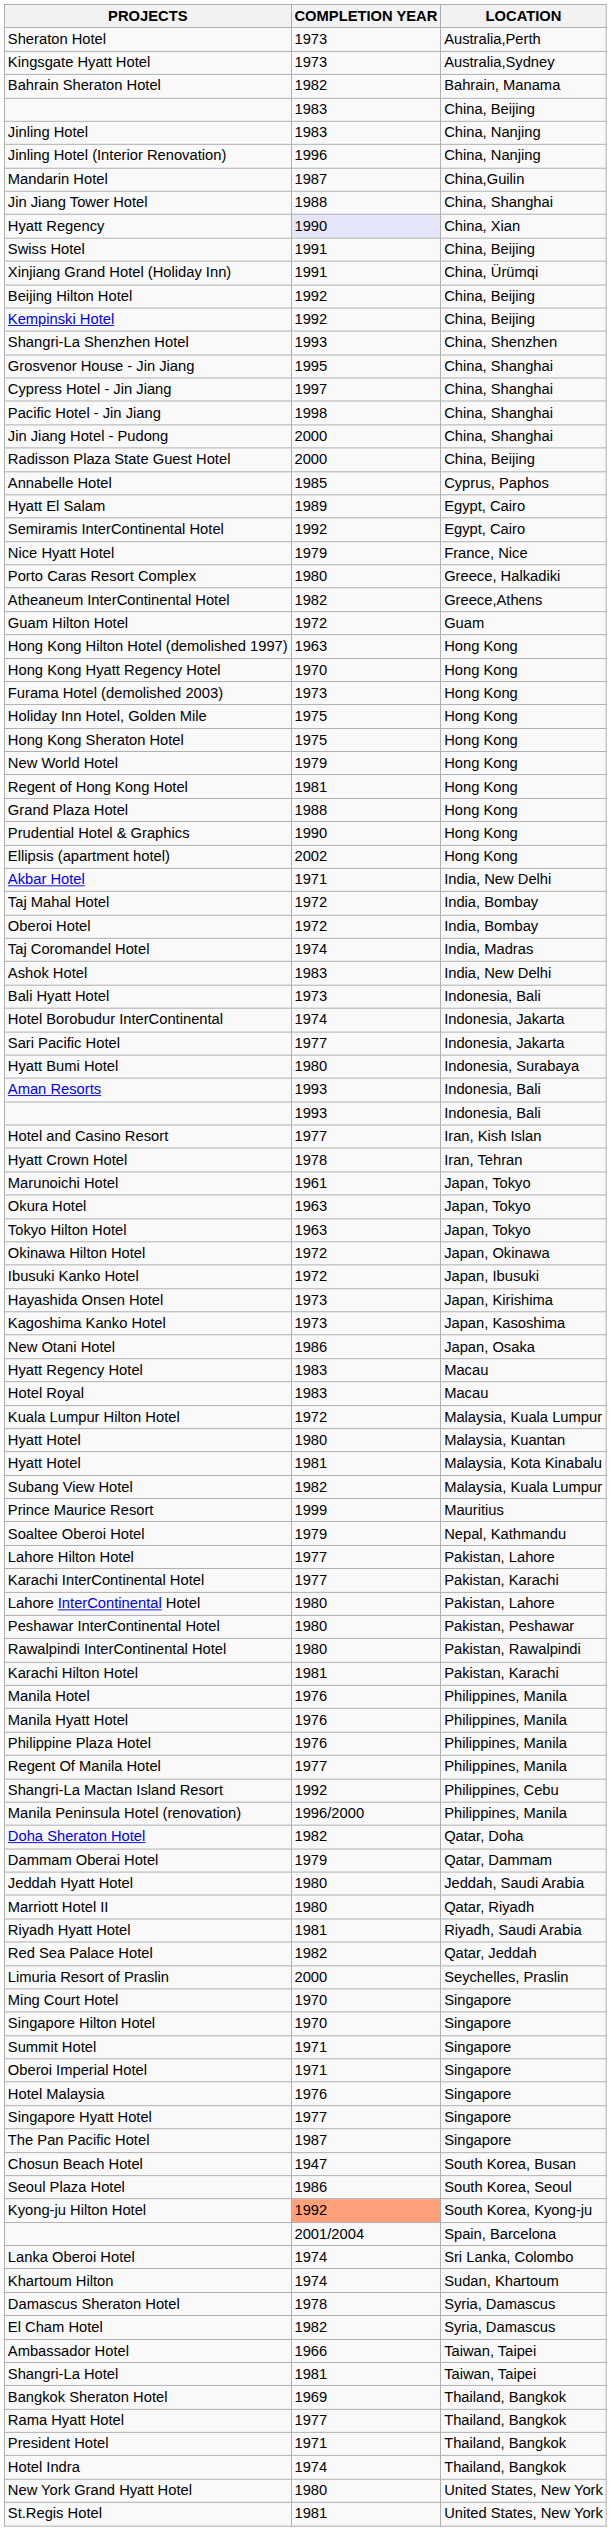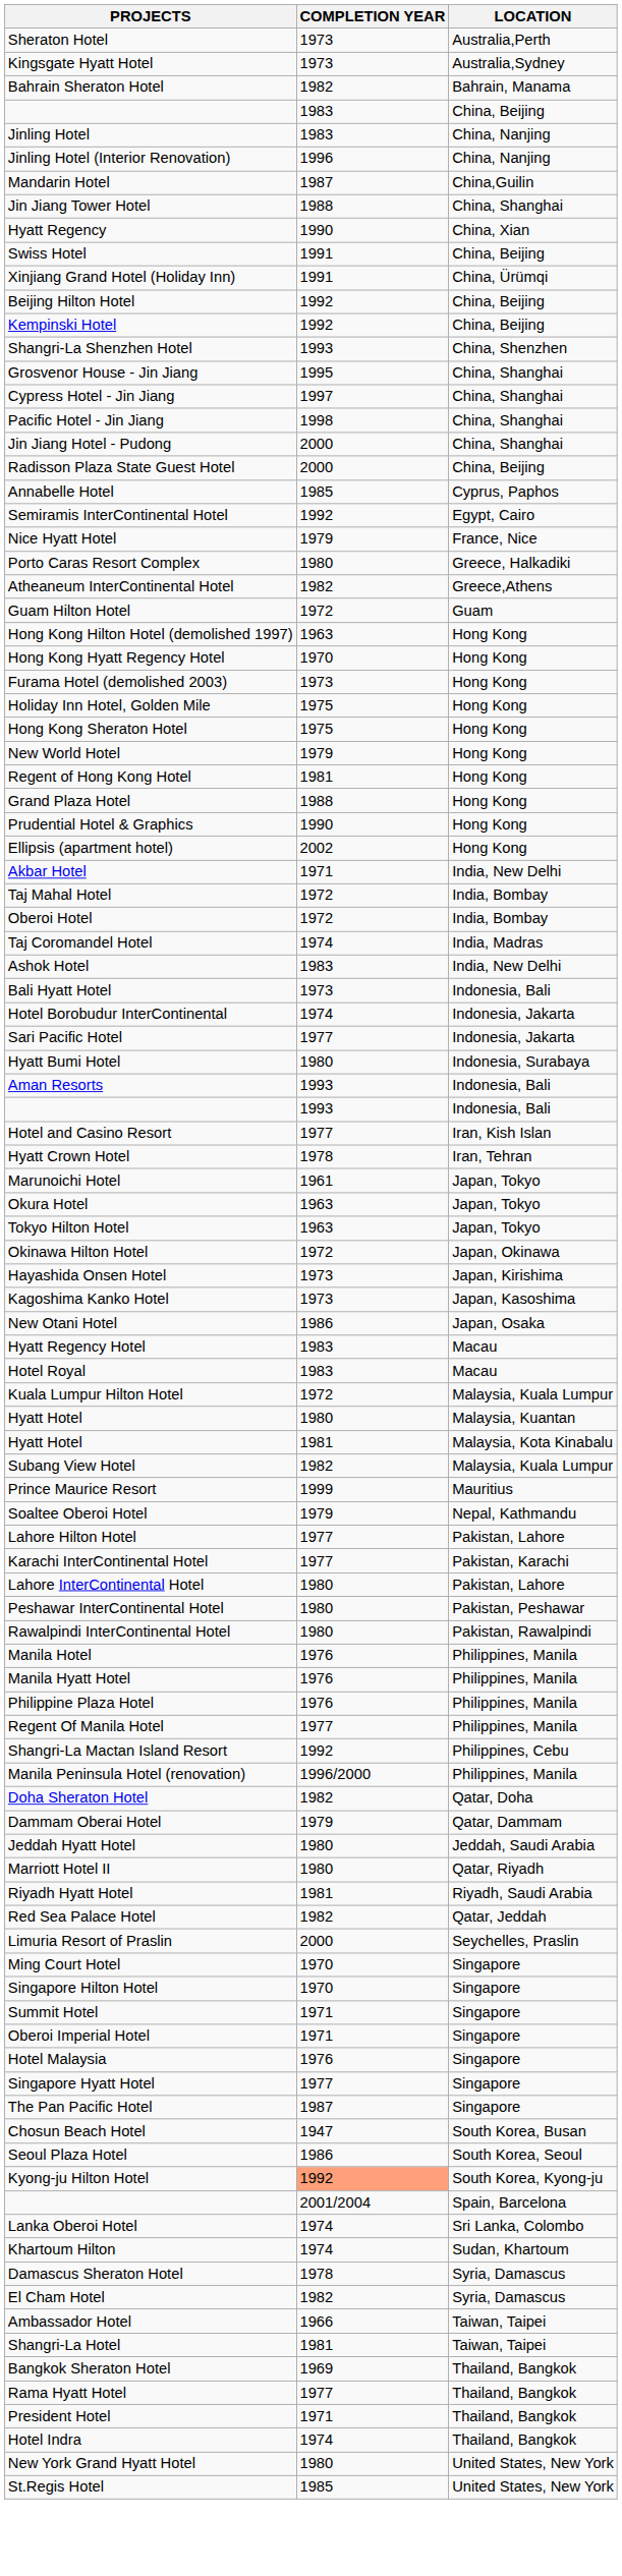Hyatt Regency | COMPLETION YEAR: lavender background -> no background
- row: Hyatt El Salam | 1989 | Egypt, Cairo
- row: Ibusuki Kanko Hotel | 1972 | Japan, Ibusuki
- row: Karachi Hilton Hotel | 1981 | Pakistan, Karachi
St.Regis Hotel | COMPLETION YEAR: 1981 -> 1985
